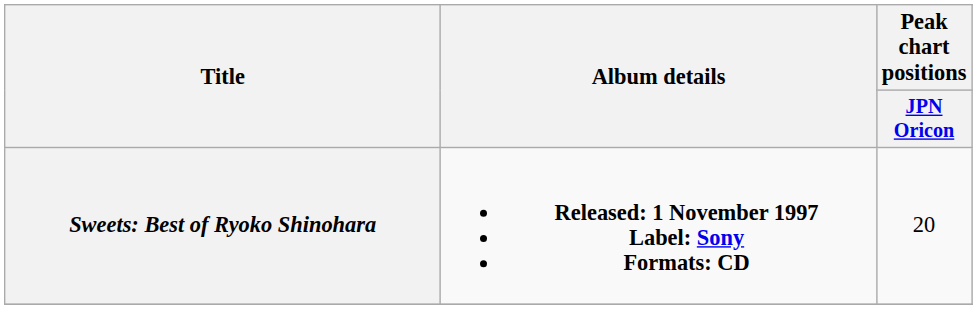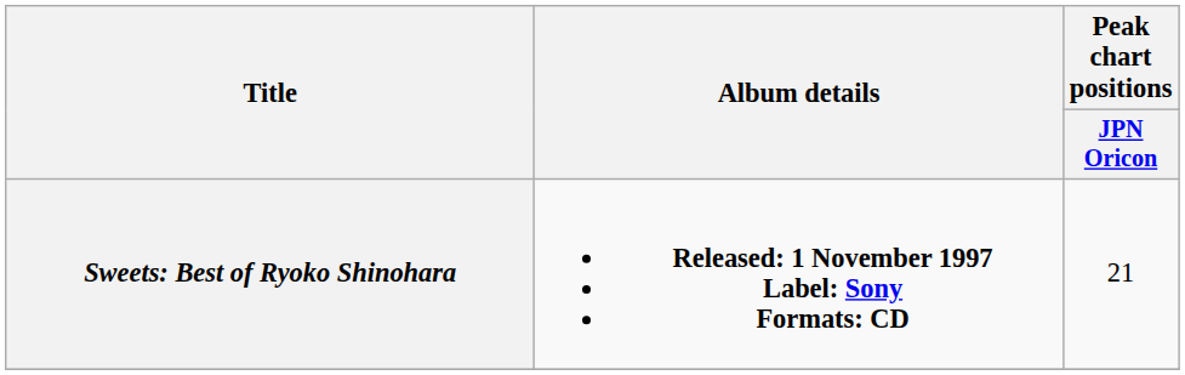Sweets: Best of Ryoko Shinohara | Peak chart positions / JPN Oricon: 20 -> 21
